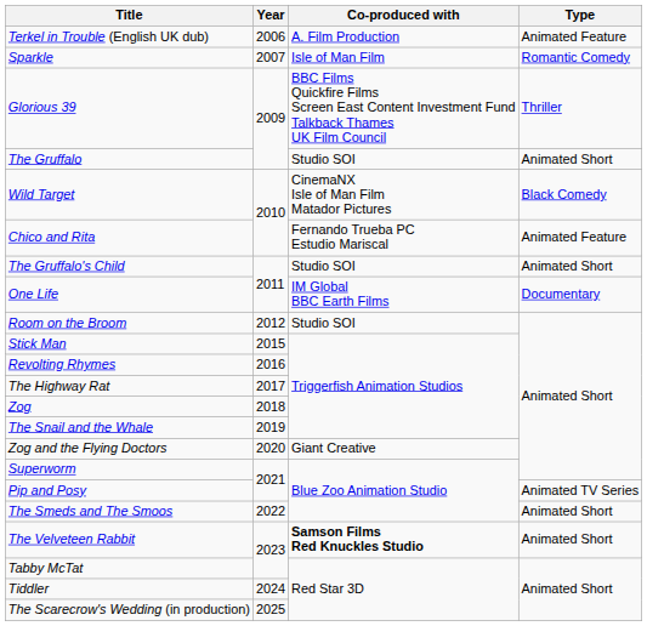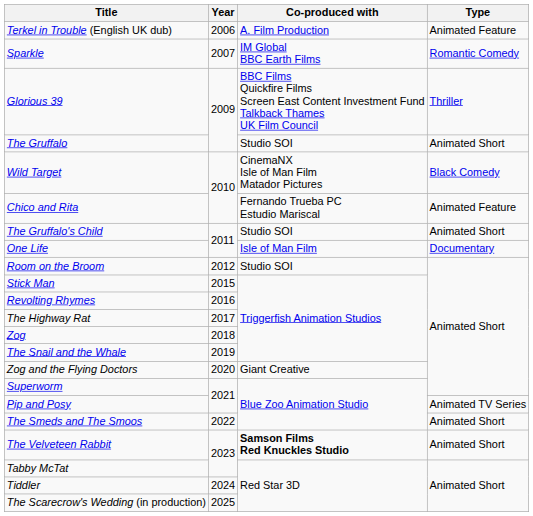Sparkle | Co-produced with: Isle of Man Film -> IM Global BBC Earth Films
One Life | Co-produced with: IM Global BBC Earth Films -> Isle of Man Film
